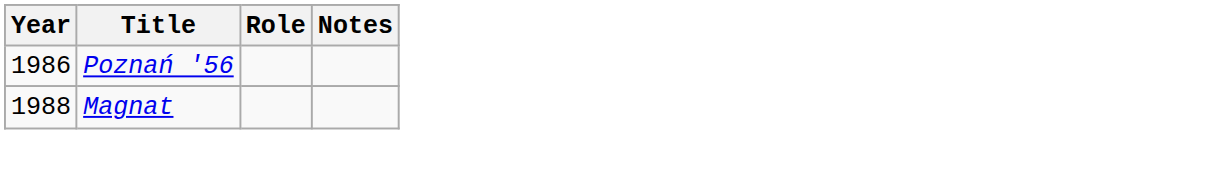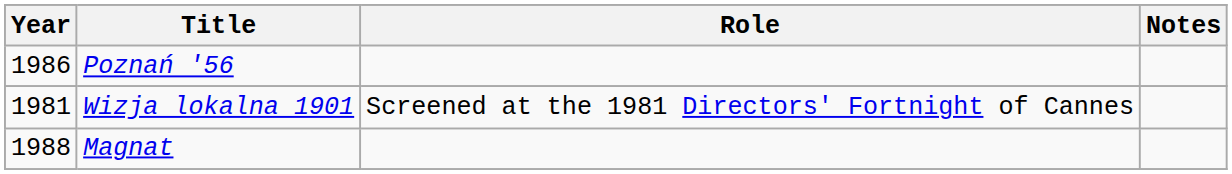+ row: 1981 | Wizja lokalna 1901 | Screened at the 1981 Directors' Fortnight of Cannes
